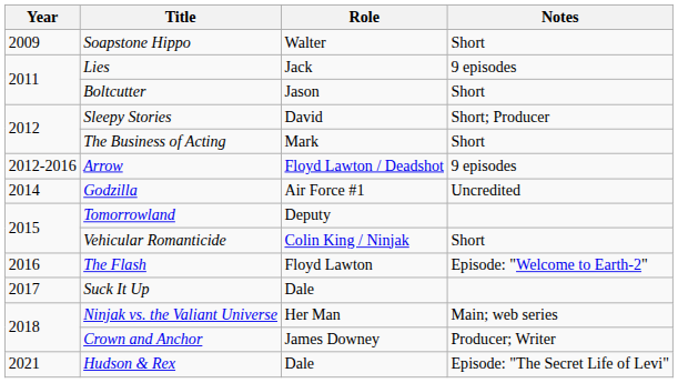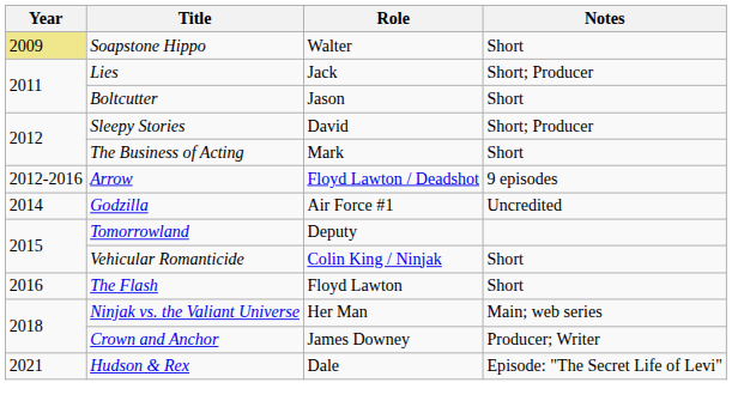Soapstone Hippo | Year: no background -> khaki background
Lies | Notes: 9 episodes -> Short; Producer
The Flash | Notes: Episode: "Welcome to Earth-2" -> Short
- row: 2017 | Suck It Up | Dale
